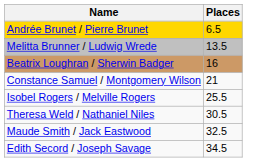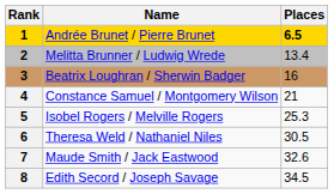+ column: Rank | 1 | 2 | 3 | 4 | 5 | 6 | 7 | 8
Andrée Brunet / Pierre Brunet | Places: normal -> bold
Melitta Brunner / Ludwig Wrede | Places: 13.5 -> 13.4
Isobel Rogers / Melville Rogers | Places: 25.5 -> 25.3
Maude Smith / Jack Eastwood | Places: 32.5 -> 32.6
